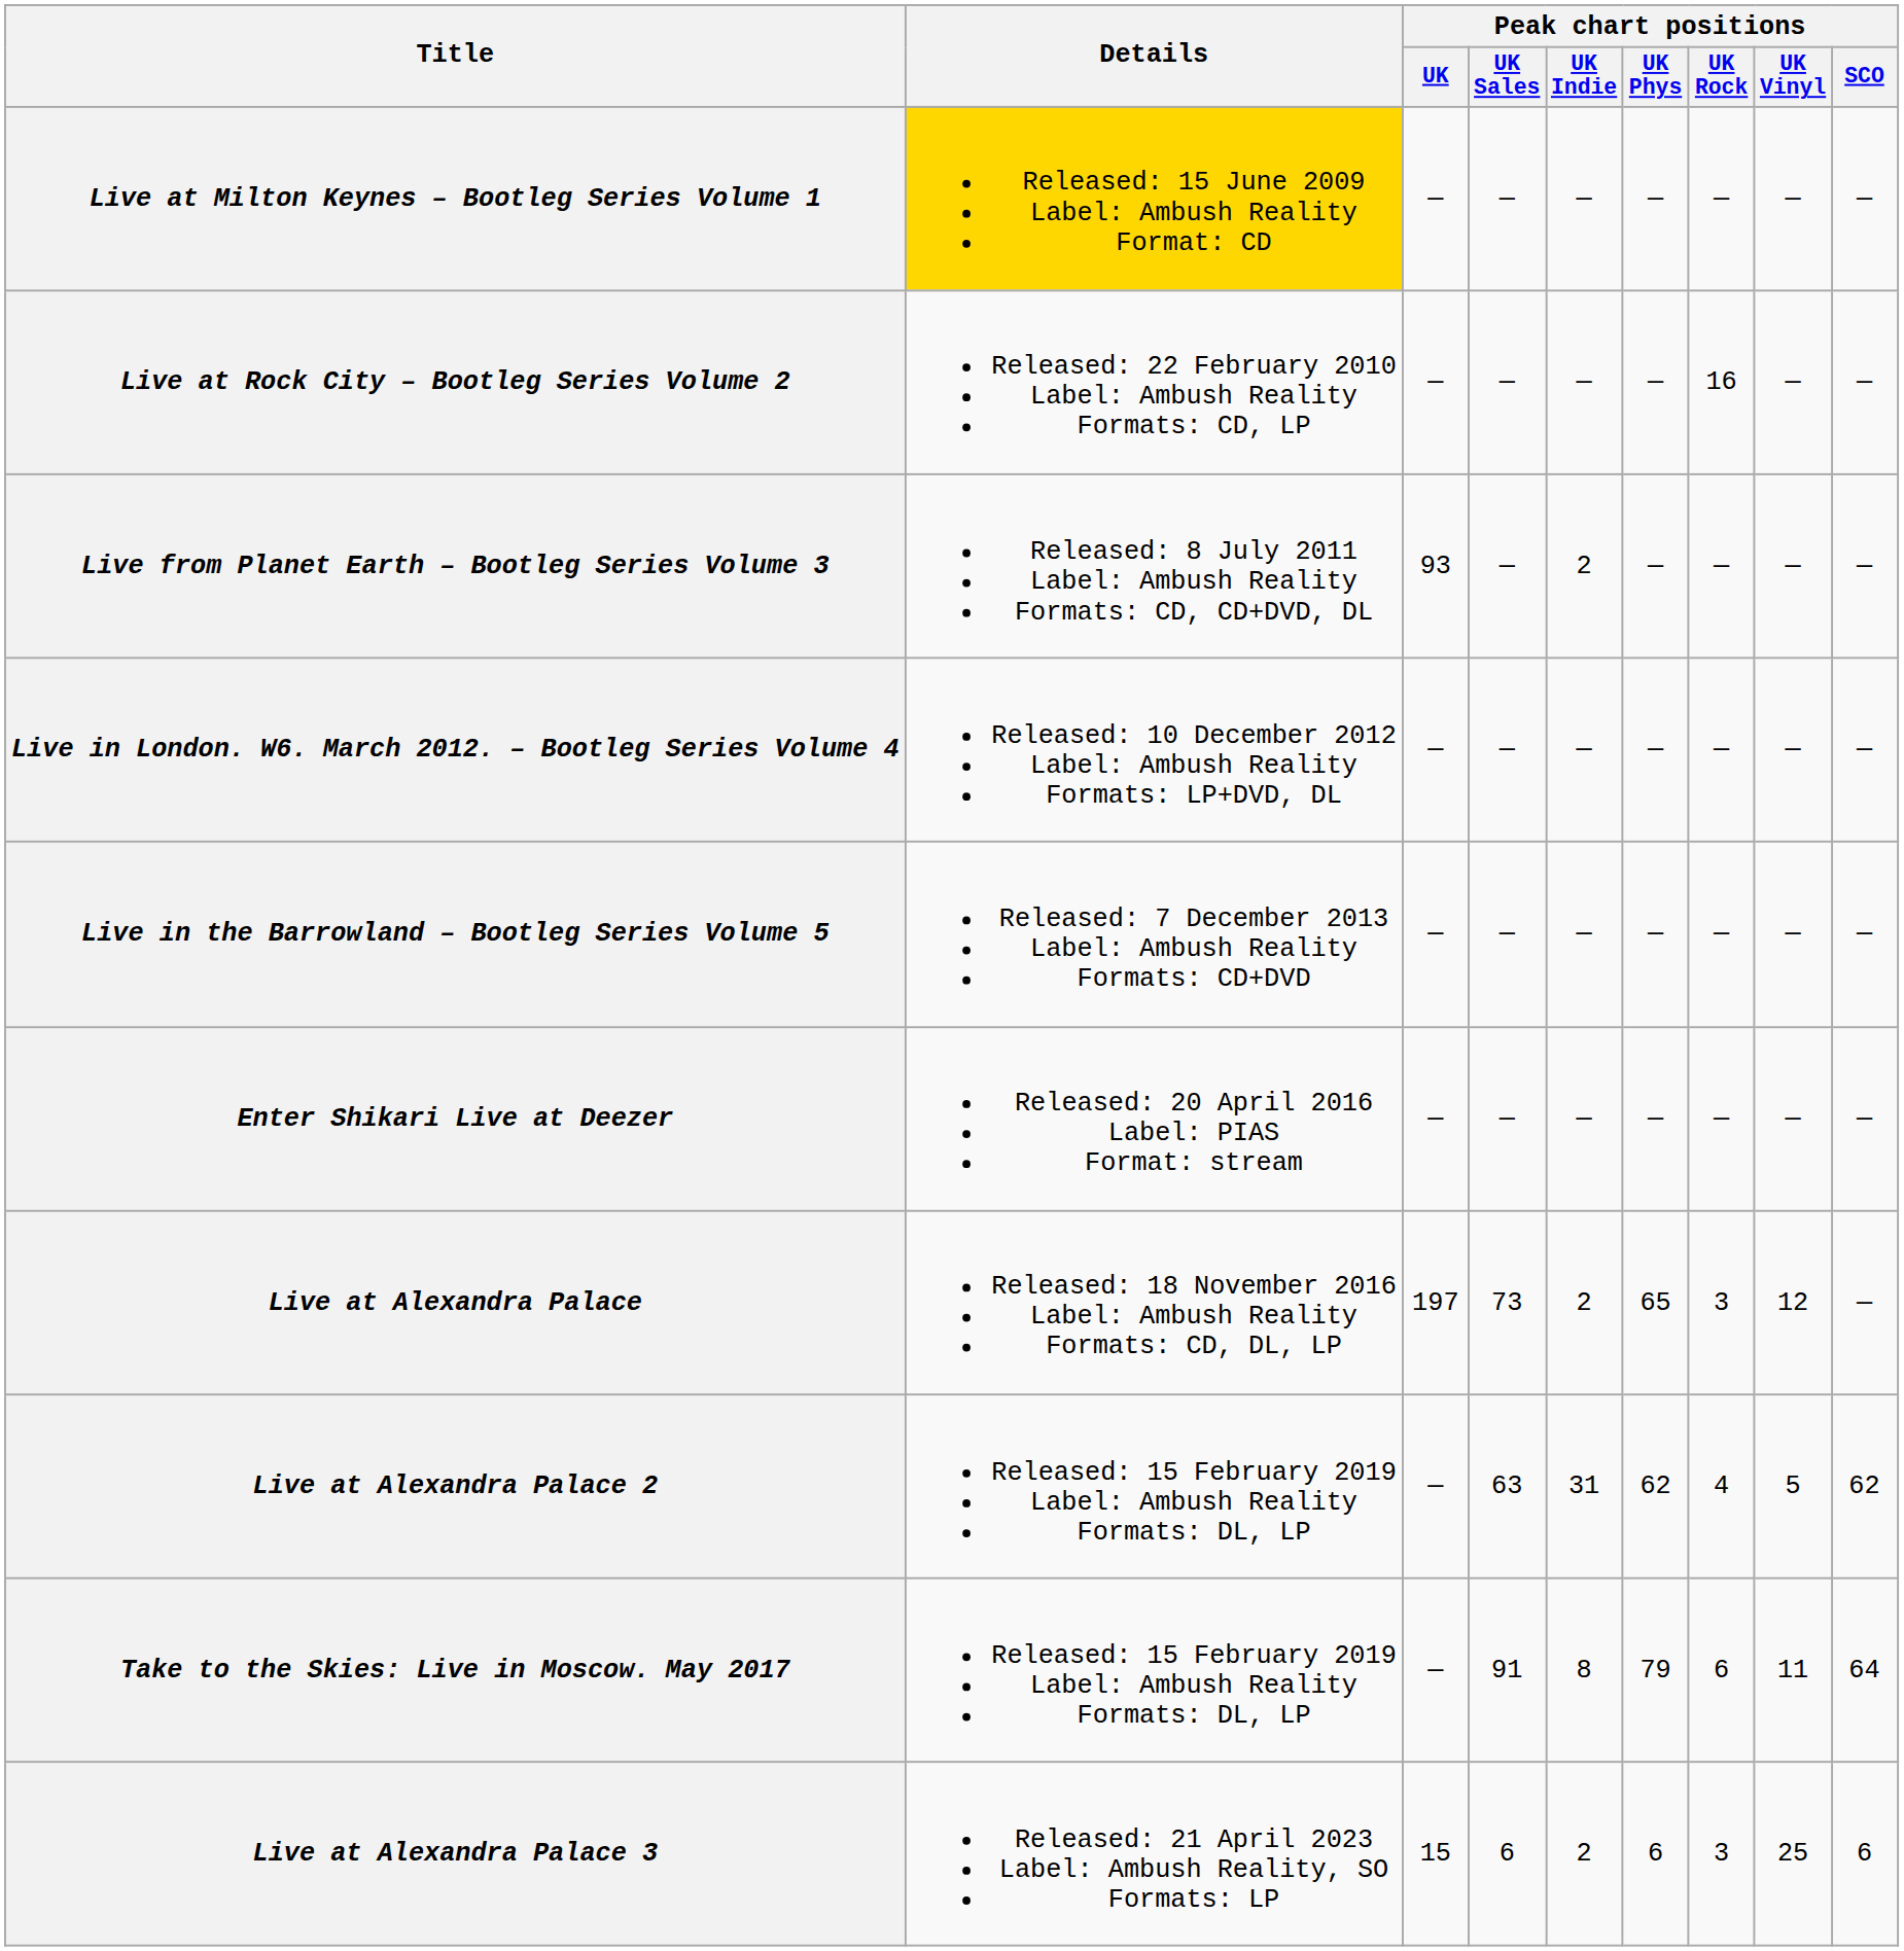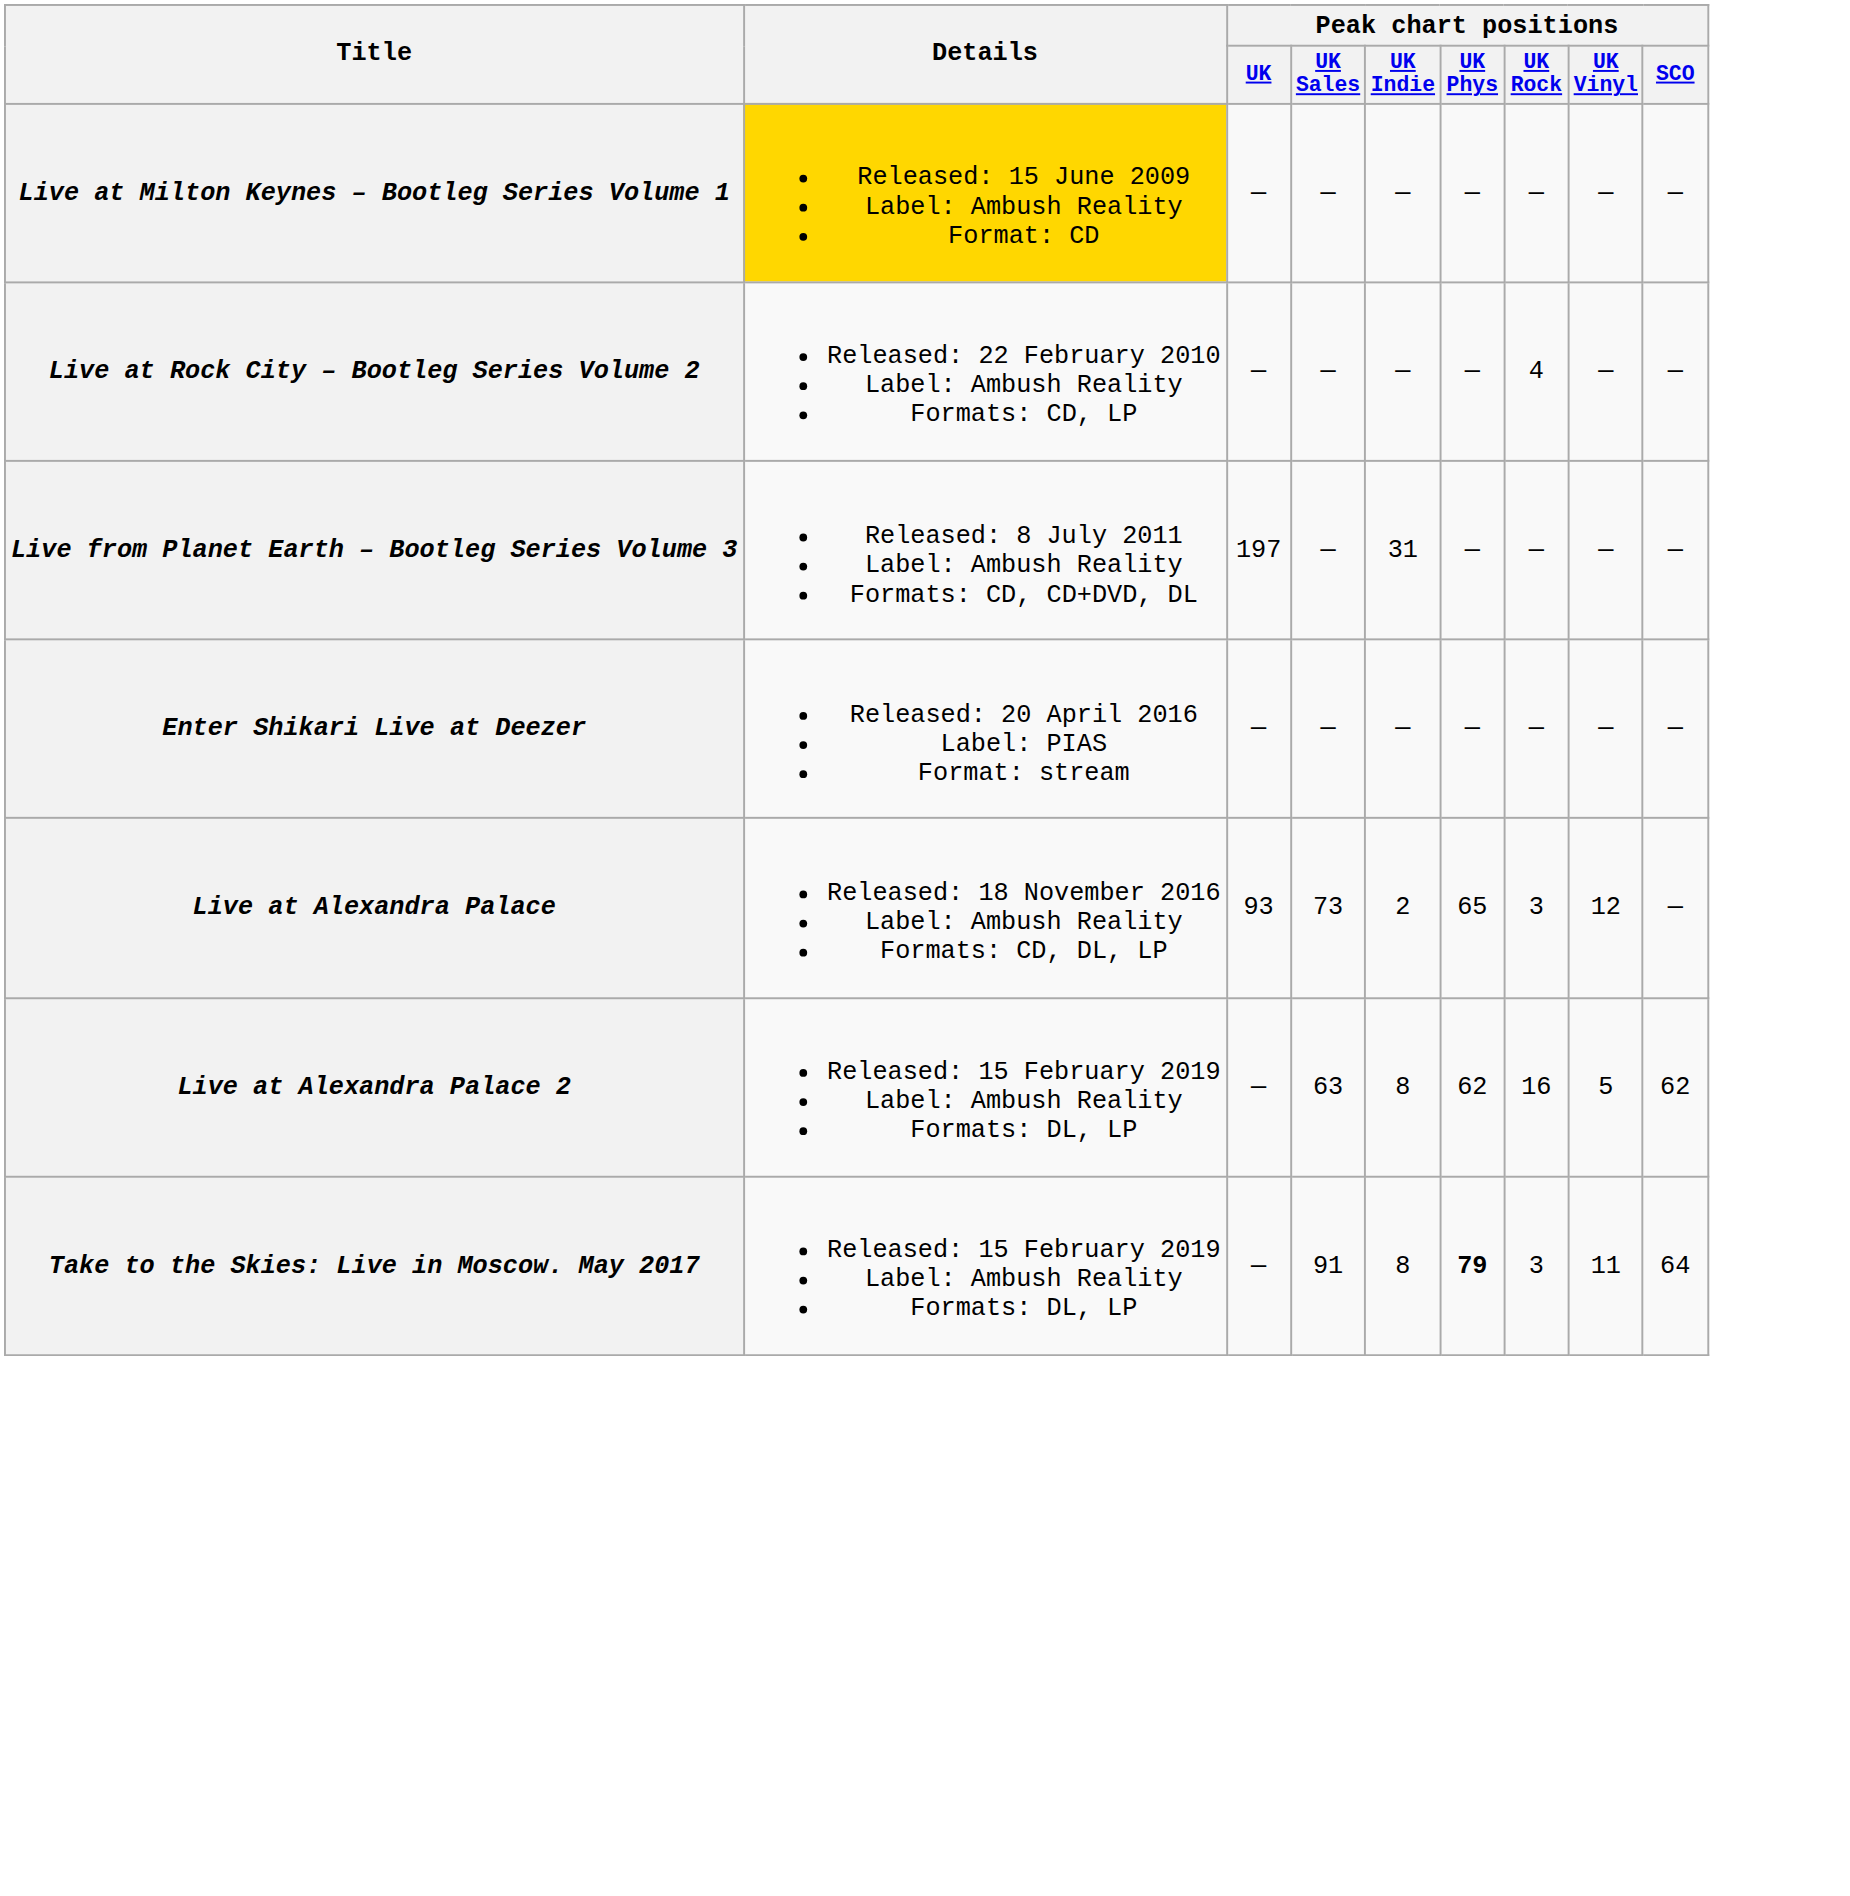Live at Rock City – Bootleg Series Volume 2 | Peak chart positions / UK Rock: 16 -> 4
Live from Planet Earth – Bootleg Series Volume 3 | Peak chart positions / UK: 93 -> 197
Live from Planet Earth – Bootleg Series Volume 3 | Peak chart positions / UK Indie: 2 -> 31
- row: Live in London. W6. March 2012. – Bootleg Series Volume 4 | Released: 10 December 2012 Label: Ambush Reality Formats: LP+DVD, DL | — | — | — | — | — | — | —
- row: Live in the Barrowland – Bootleg Series Volume 5 | Released: 7 December 2013 Label: Ambush Reality Formats: CD+DVD | — | — | — | — | — | — | —
Live at Alexandra Palace | Peak chart positions / UK: 197 -> 93
Live at Alexandra Palace 2 | Peak chart positions / UK Indie: 31 -> 8
Live at Alexandra Palace 2 | Peak chart positions / UK Rock: 4 -> 16
Take to the Skies: Live in Moscow. May 2017 | Peak chart positions / UK Phys: normal -> bold
Take to the Skies: Live in Moscow. May 2017 | Peak chart positions / UK Rock: 6 -> 3
- row: Live at Alexandra Palace 3 | Released: 21 April 2023 Label: Ambush Reality, SO Formats: LP | 15 | 6 | 2 | 6 | 3 | 25 | 6
